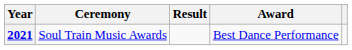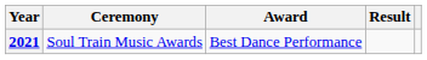columns swapped: Award <-> Result
